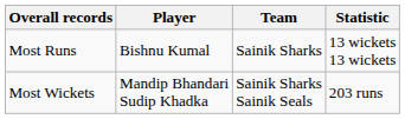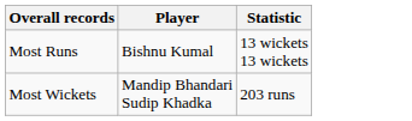- column: Team | Sainik Sharks | Sainik Sharks Sainik Seals
